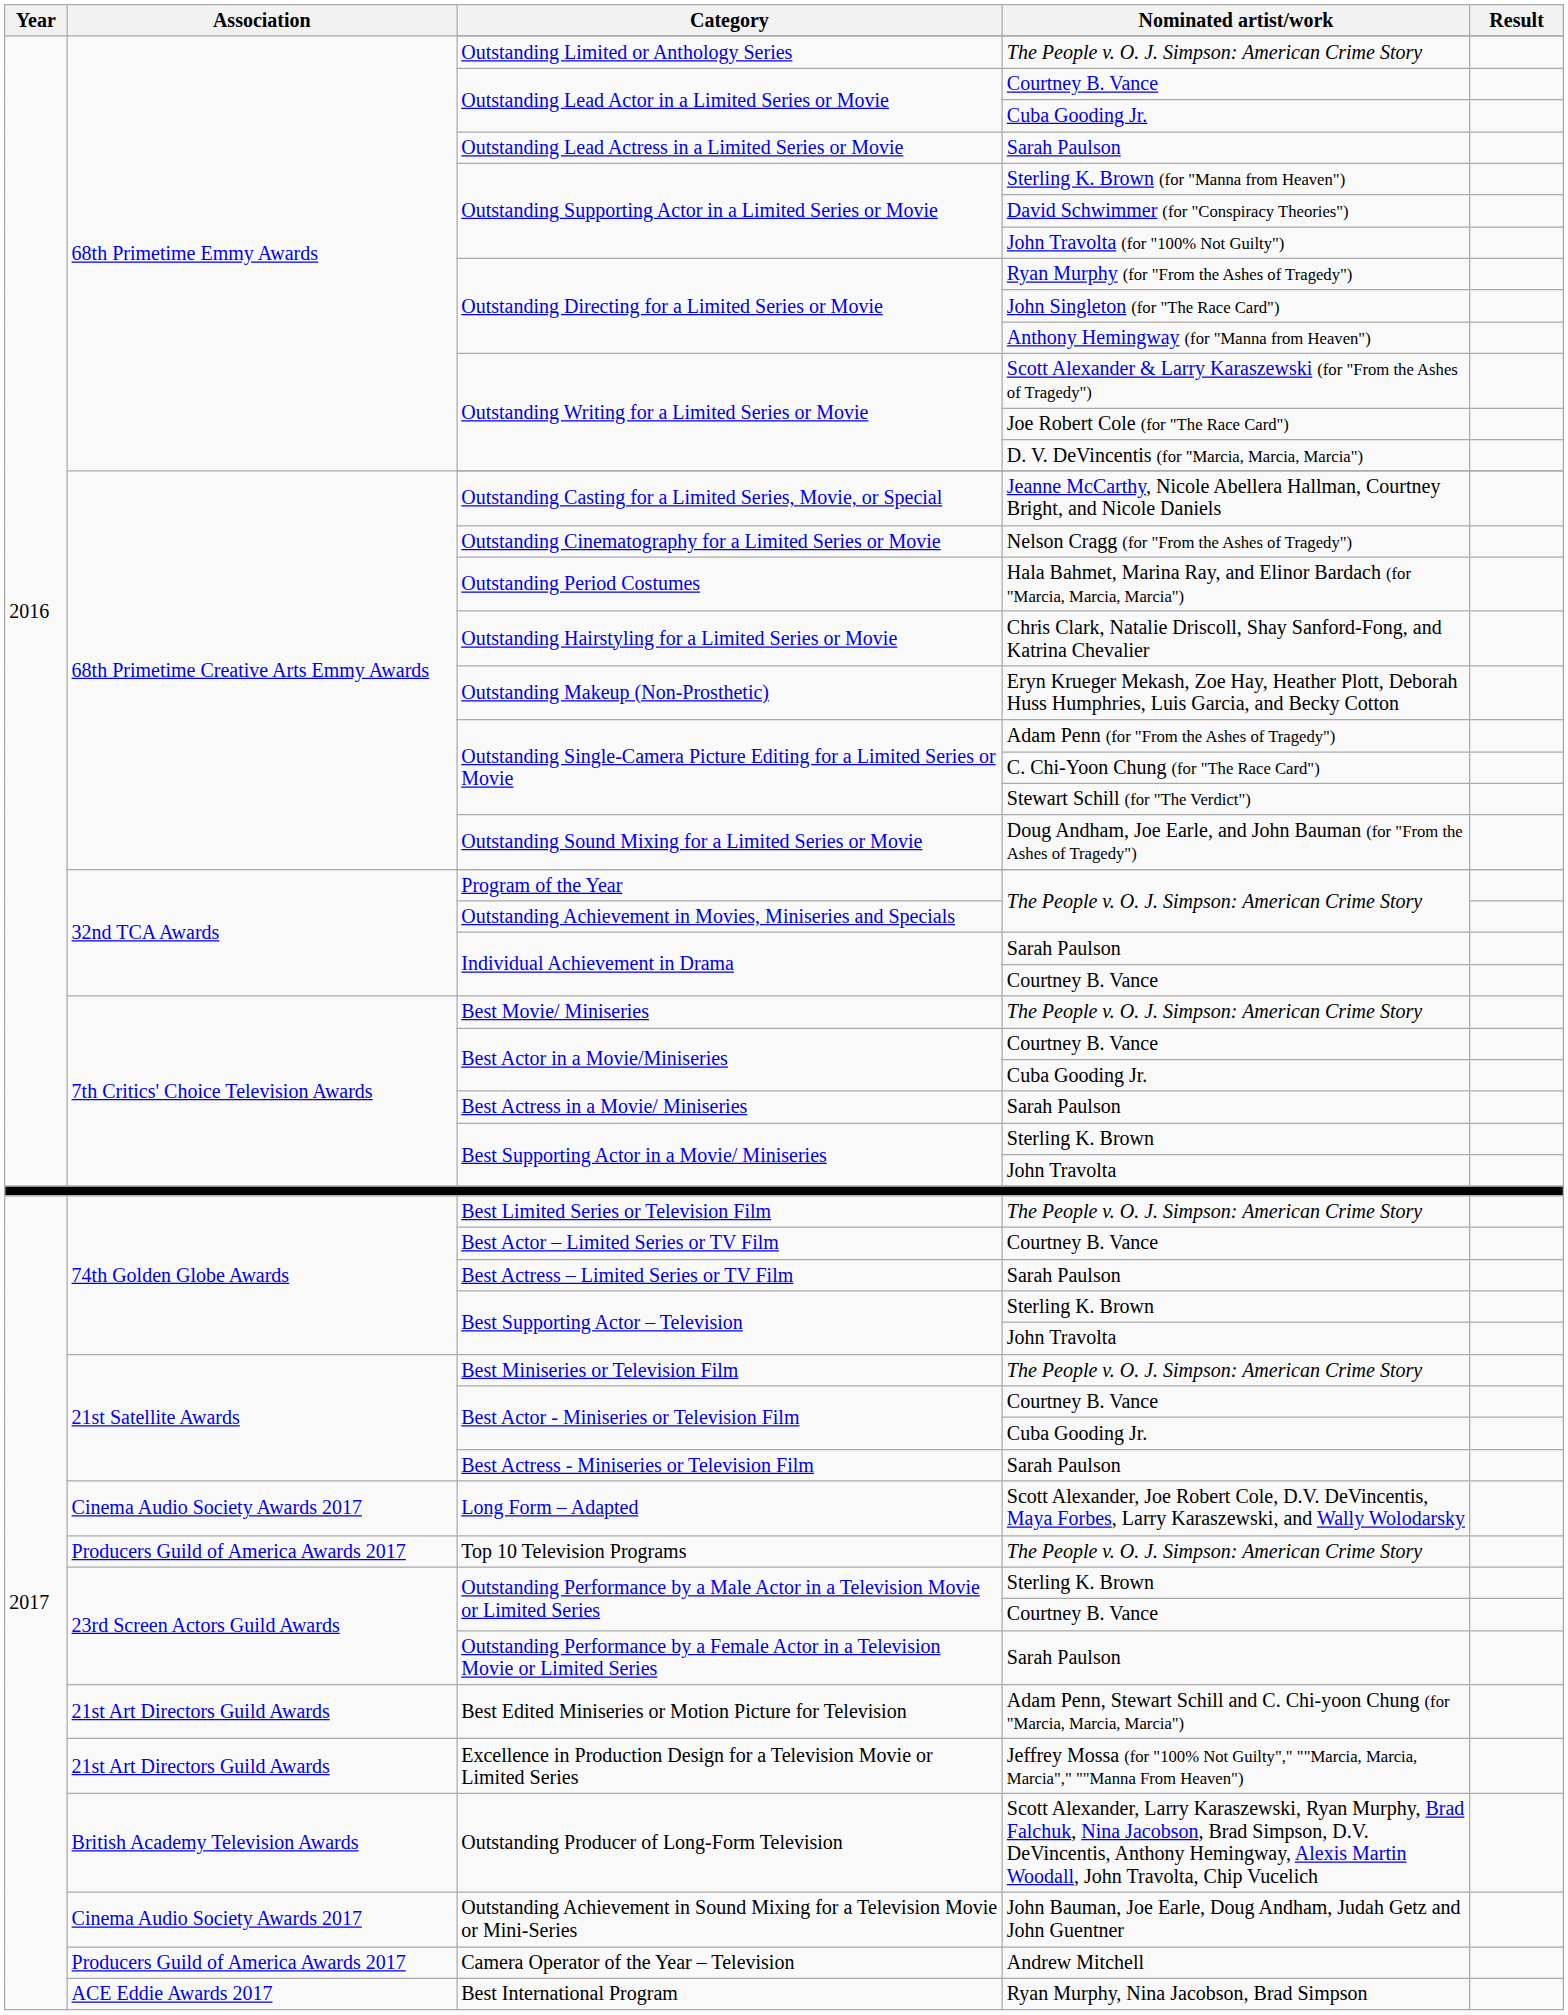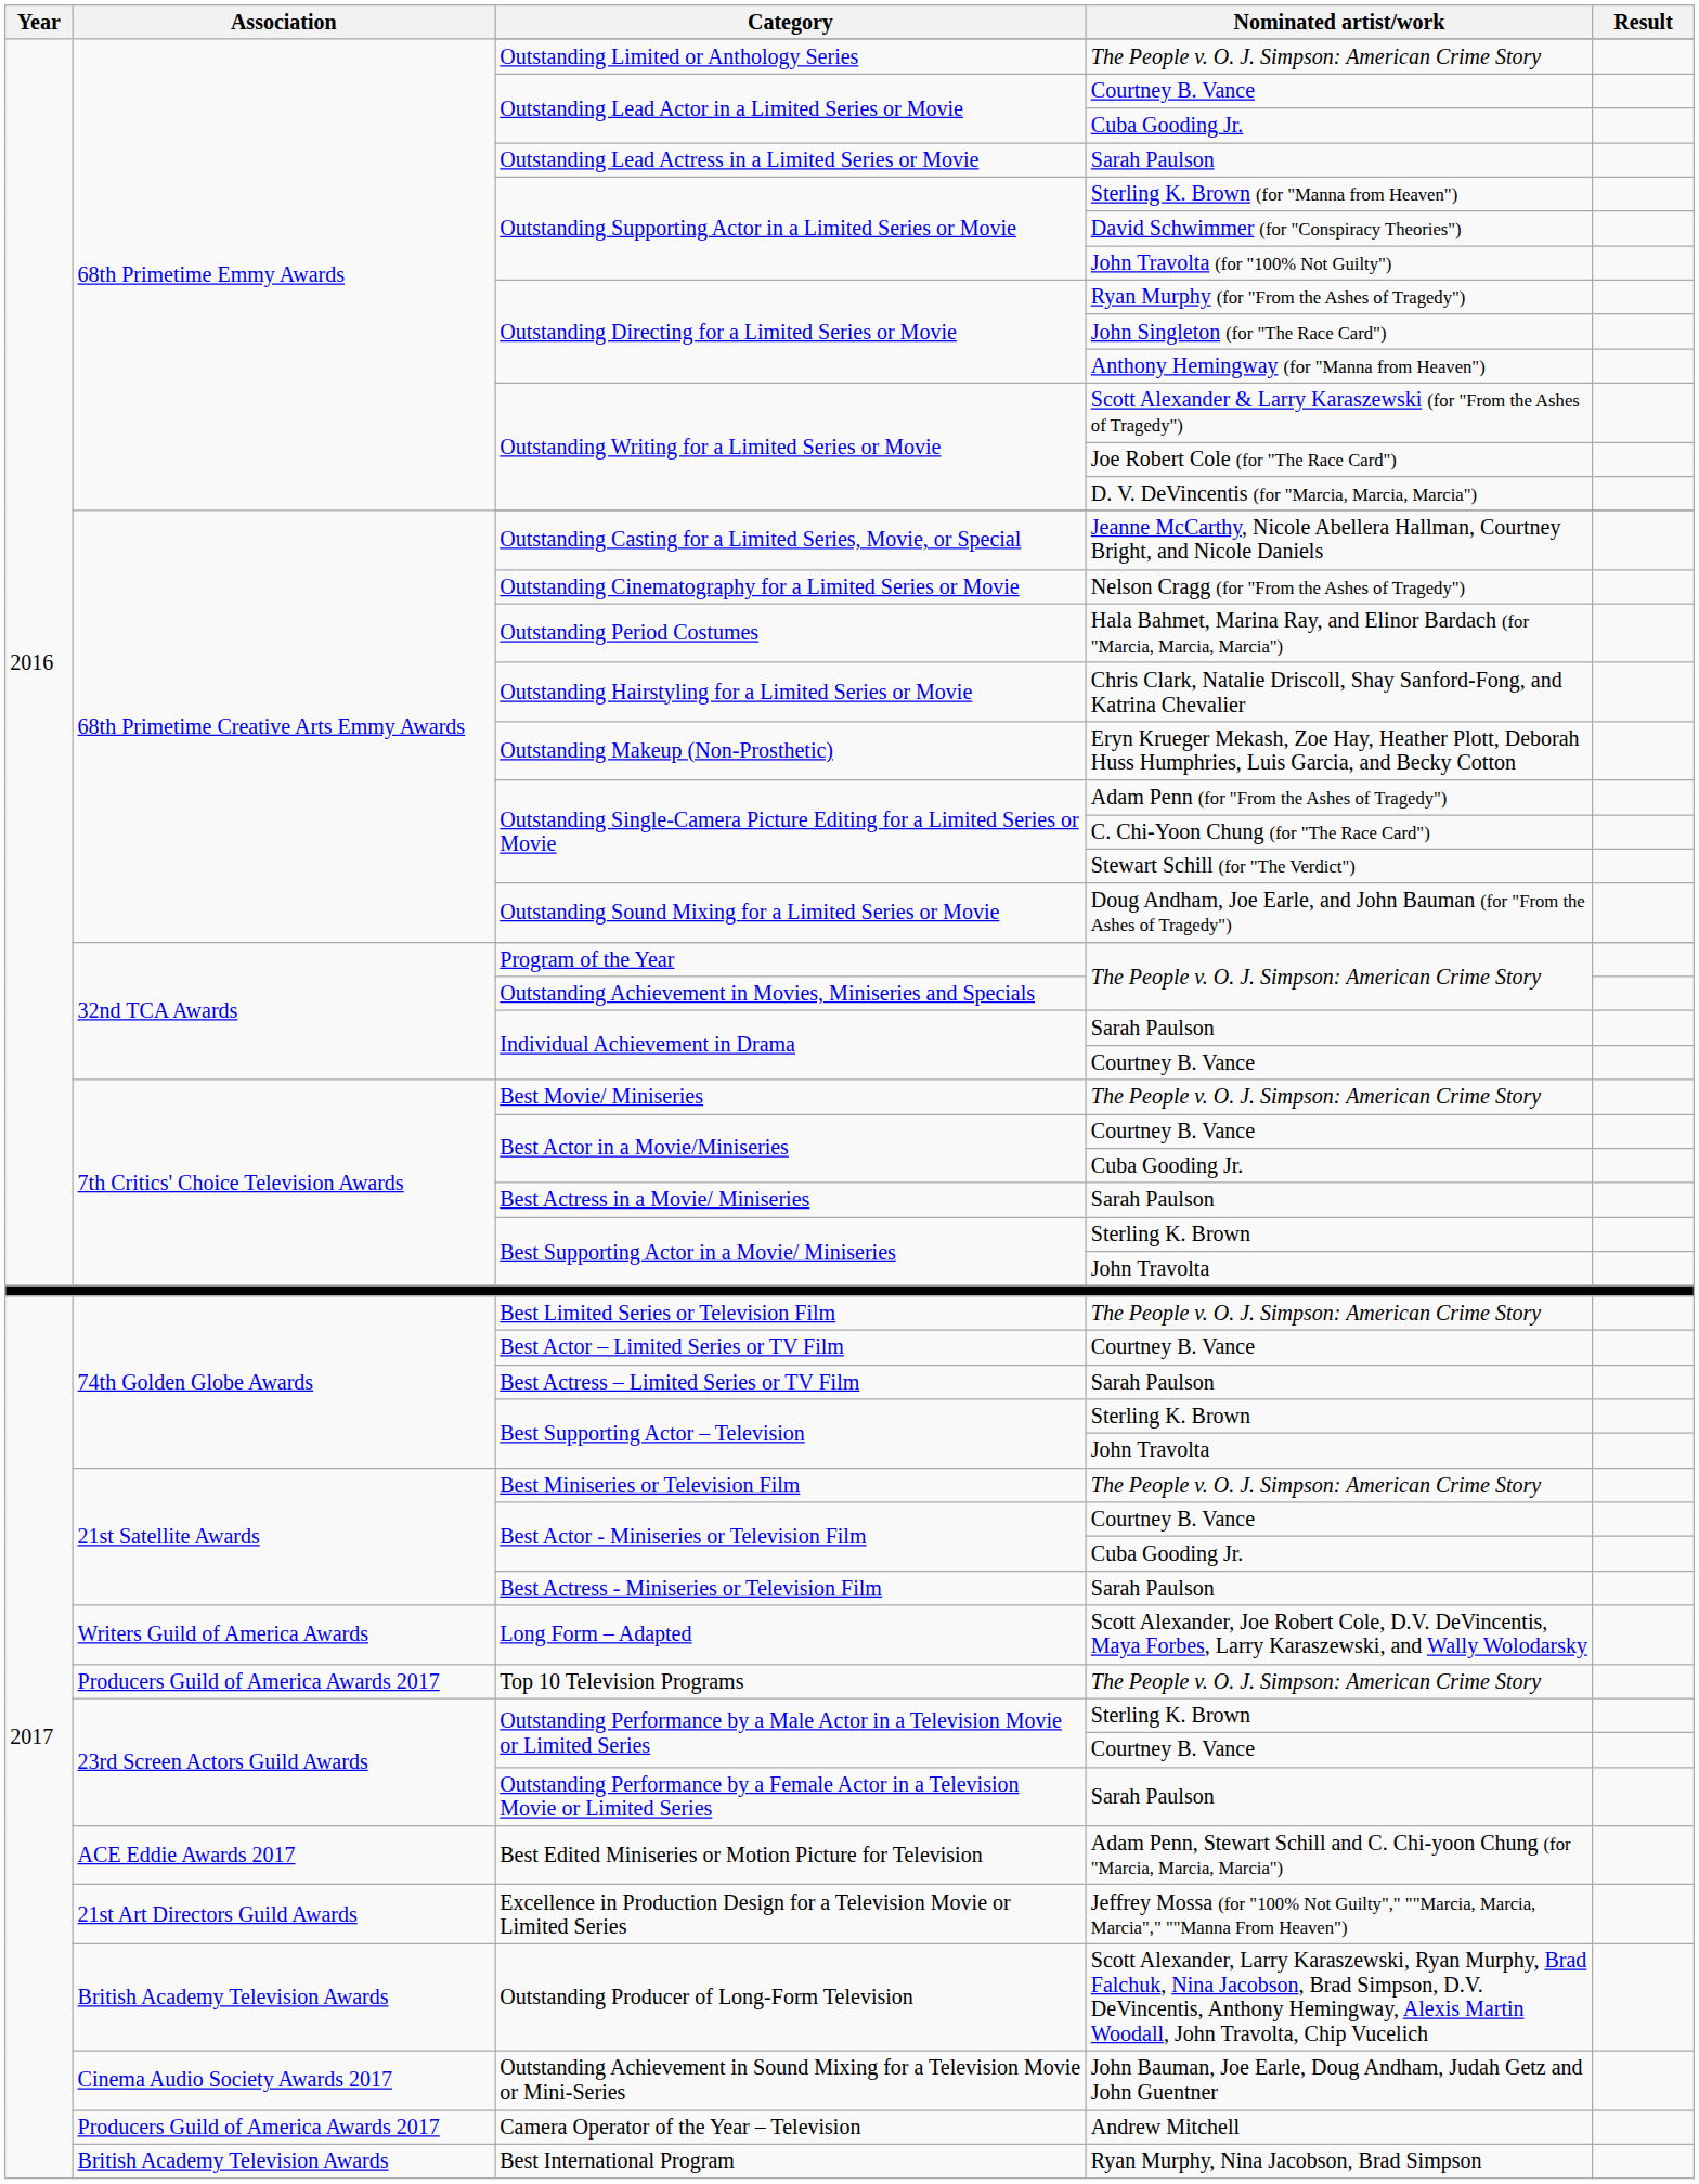Long Form – Adapted | Association: Cinema Audio Society Awards 2017 -> Writers Guild of America Awards
Best Edited Miniseries or Motion Picture for Television | Association: 21st Art Directors Guild Awards -> ACE Eddie Awards 2017
Best International Program | Association: ACE Eddie Awards 2017 -> British Academy Television Awards
